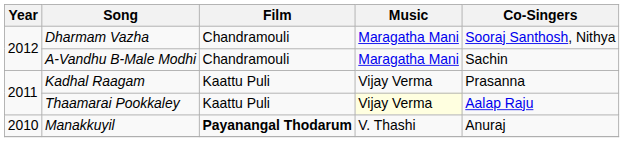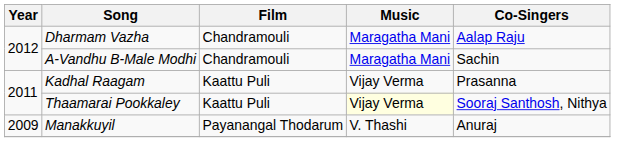Dharmam Vazha | Co-Singers: Sooraj Santhosh, Nithya -> Aalap Raju
Thaamarai Pookkaley | Co-Singers: Aalap Raju -> Sooraj Santhosh, Nithya
Manakkuyil | Year: 2010 -> 2009
Manakkuyil | Film: bold -> normal
